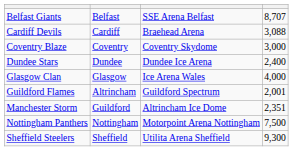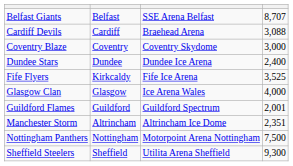+ row: Fife Flyers | Kirkcaldy | Fife Ice Arena | 3,525
Guildford Flames | column 2: Altrincham -> Guildford
Manchester Storm | column 2: Guildford -> Altrincham
